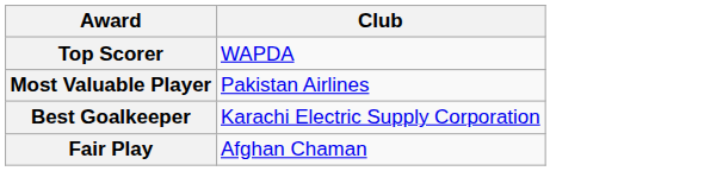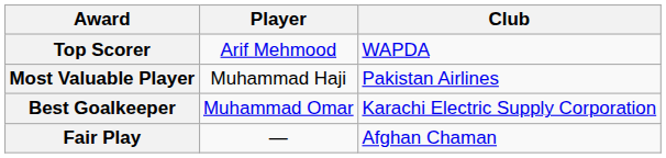+ column: Player | Arif Mehmood | Muhammad Haji | Muhammad Omar | —
